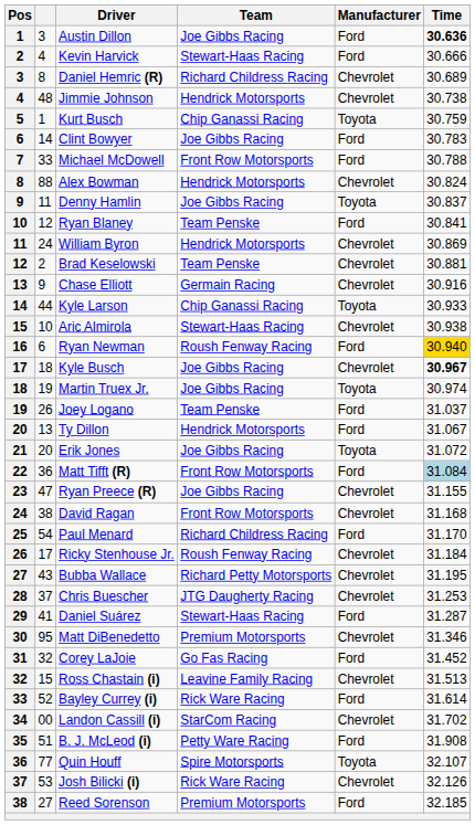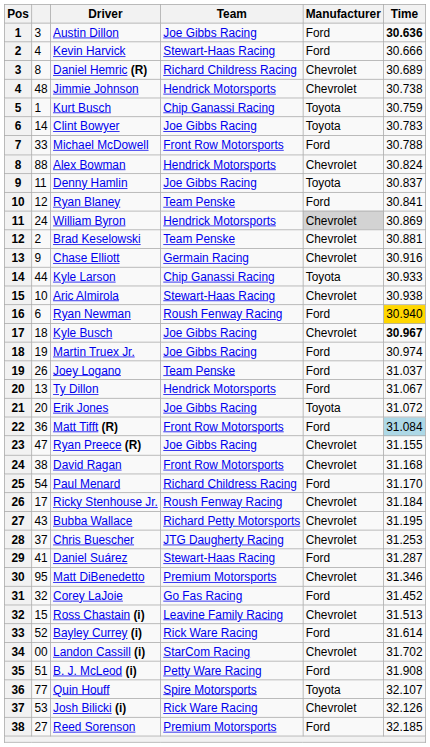Clint Bowyer | Manufacturer: Ford -> Toyota
William Byron | Manufacturer: no background -> lightgrey background
Martin Truex Jr. | Manufacturer: Toyota -> Ford
